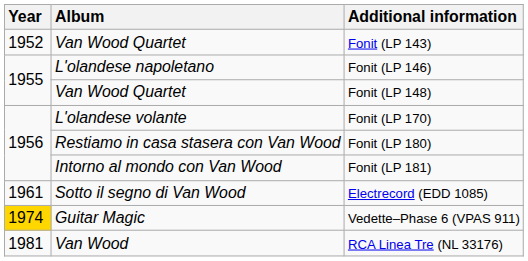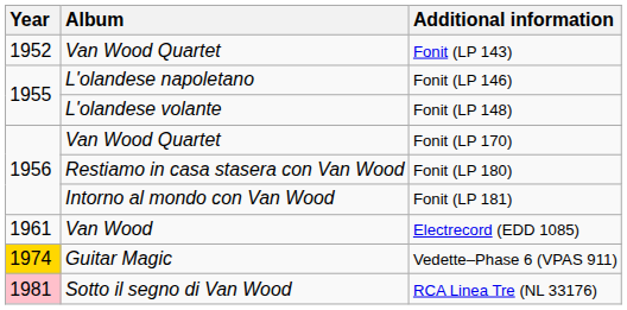Fonit (LP 148) | Album: Van Wood Quartet -> L'olandese volante
Fonit (LP 170) | Album: L'olandese volante -> Van Wood Quartet
Electrecord (EDD 1085) | Album: Sotto il segno di Van Wood -> Van Wood
RCA Linea Tre (NL 33176) | Year: no background -> pink background
RCA Linea Tre (NL 33176) | Album: Van Wood -> Sotto il segno di Van Wood
